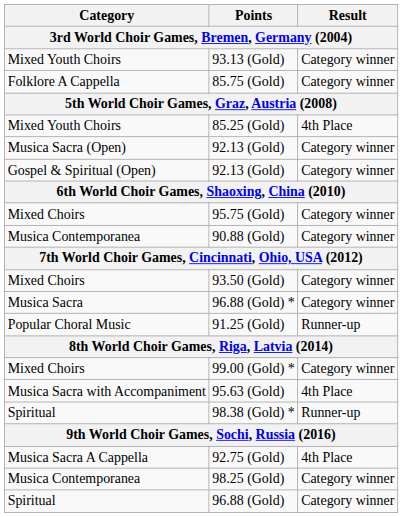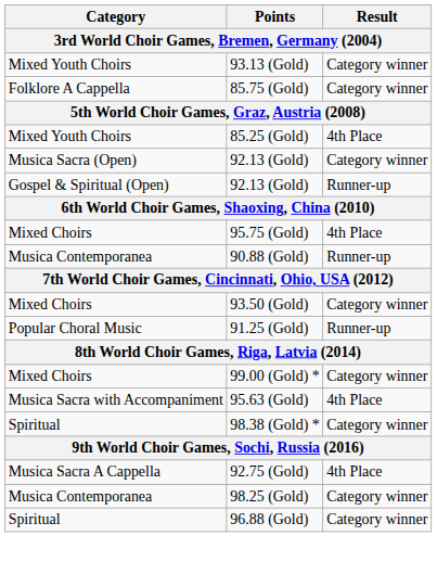Gospel & Spiritual (Open) / 92.13 (Gold) | Result: Category winner -> Runner-up
95.75 (Gold) | Result: Category winner -> 4th Place
90.88 (Gold) | Result: Category winner -> Runner-up
- row: Musica Sacra | 96.88 (Gold) * | Category winner
98.38 (Gold) * | Result: Runner-up -> Category winner
